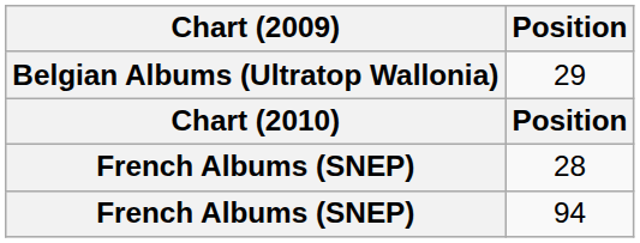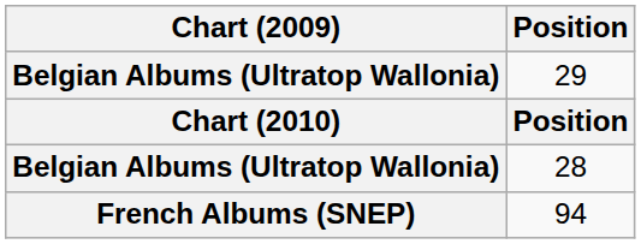28 | Chart (2009): French Albums (SNEP) -> Belgian Albums (Ultratop Wallonia)
